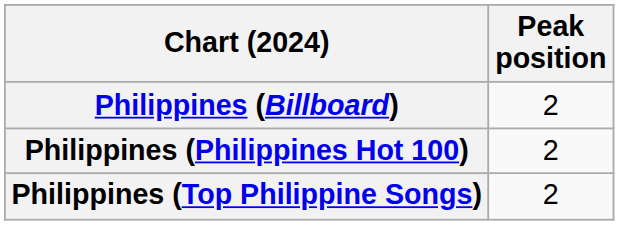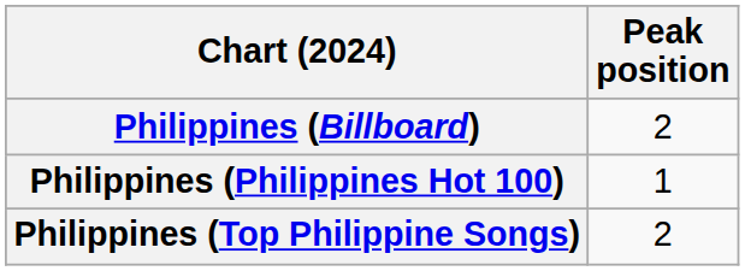Philippines (Philippines Hot 100) | Peak position: 2 -> 1
